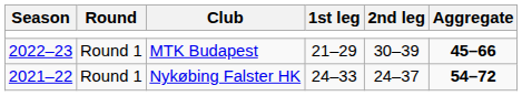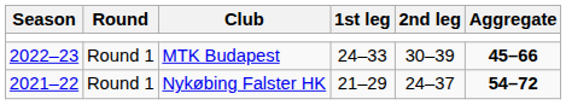MTK Budapest | 1st leg: 21–29 -> 24–33
Nykøbing Falster HK | 1st leg: 24–33 -> 21–29
